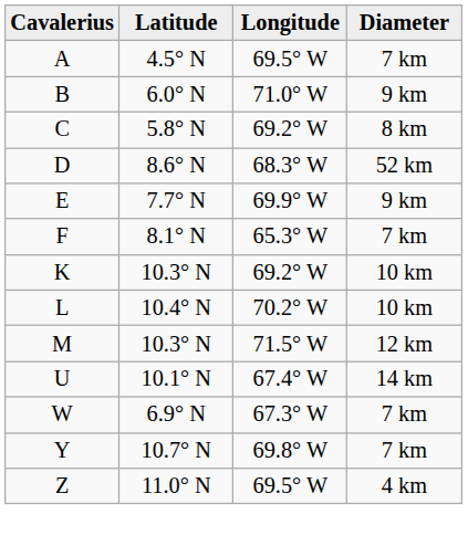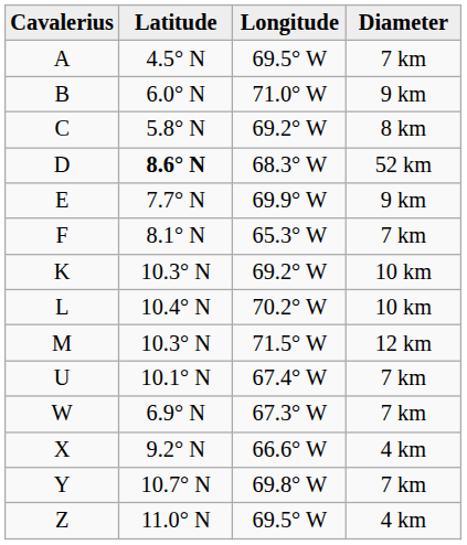D | Latitude: normal -> bold
U | Diameter: 14 km -> 7 km
+ row: X | 9.2° N | 66.6° W | 4 km
